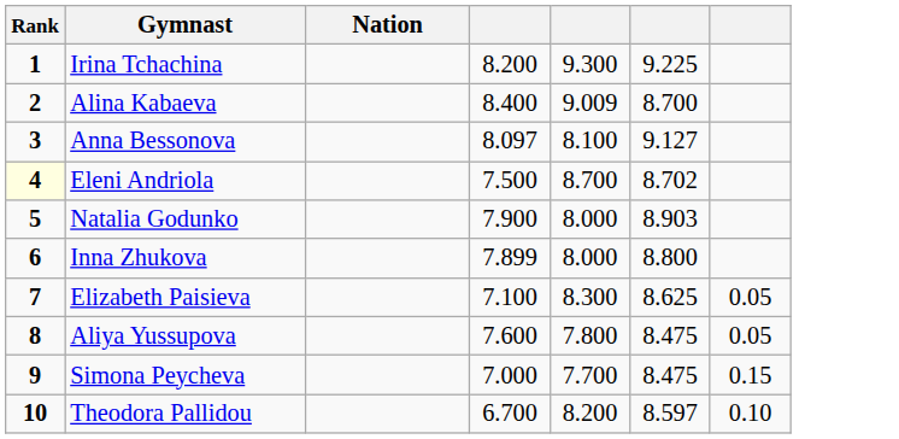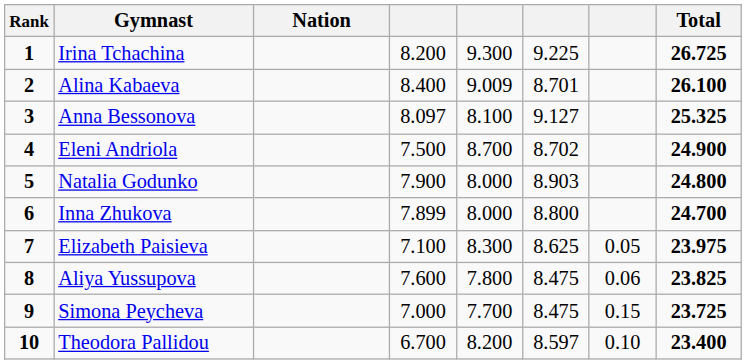+ column: Total | 26.725 | 26.100 | 25.325 | 24.900 | 24.800 | 24.700 | 23.975 | 23.825 | 23.725 | 23.400
Alina Kabaeva | column 6: 8.700 -> 8.701
Eleni Andriola | Rank: lightyellow background -> no background
Aliya Yussupova | column 7: 0.05 -> 0.06
